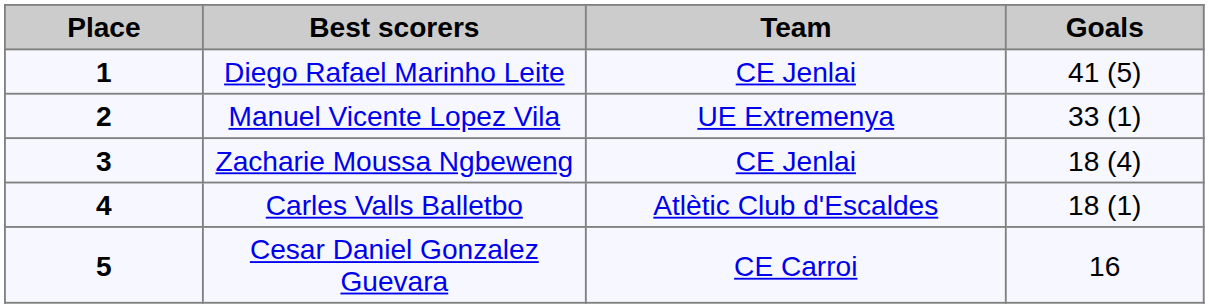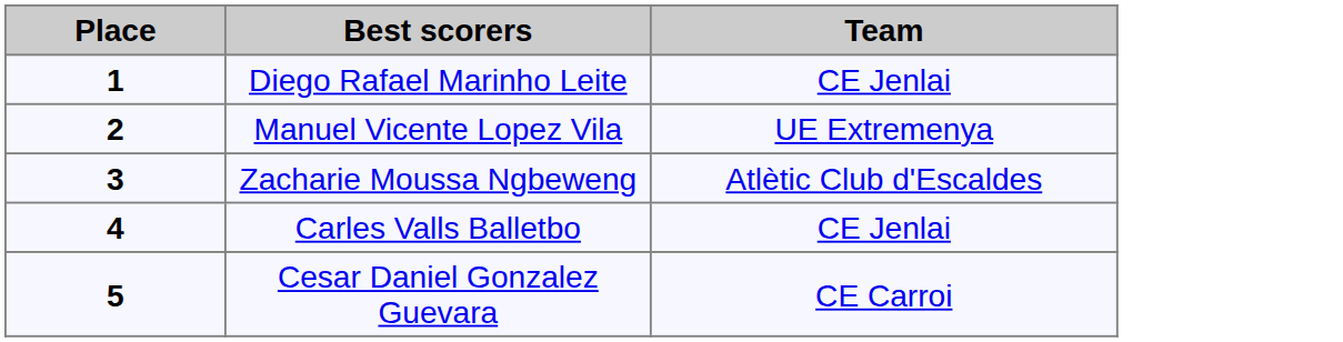- column: Goals | 41 (5) | 33 (1) | 18 (4) | 18 (1) | 16
Zacharie Moussa Ngbeweng | Team: CE Jenlai -> Atlètic Club d'Escaldes
Carles Valls Balletbo | Team: Atlètic Club d'Escaldes -> CE Jenlai
